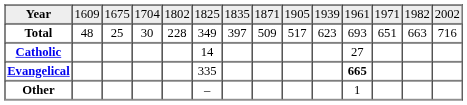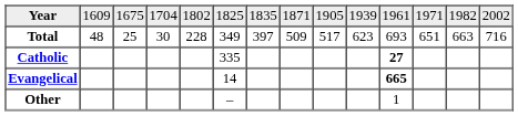Catholic | column 6: 14 -> 335
Catholic | column 11: normal -> bold
Evangelical | column 6: 335 -> 14
